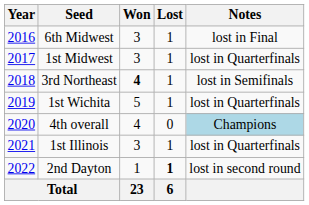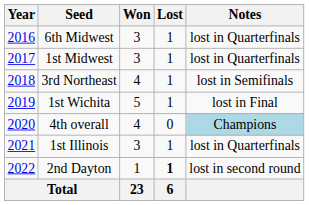6th Midwest | Notes: lost in Final -> lost in Quarterfinals
3rd Northeast | Won: bold -> normal
1st Wichita | Notes: lost in Quarterfinals -> lost in Final
